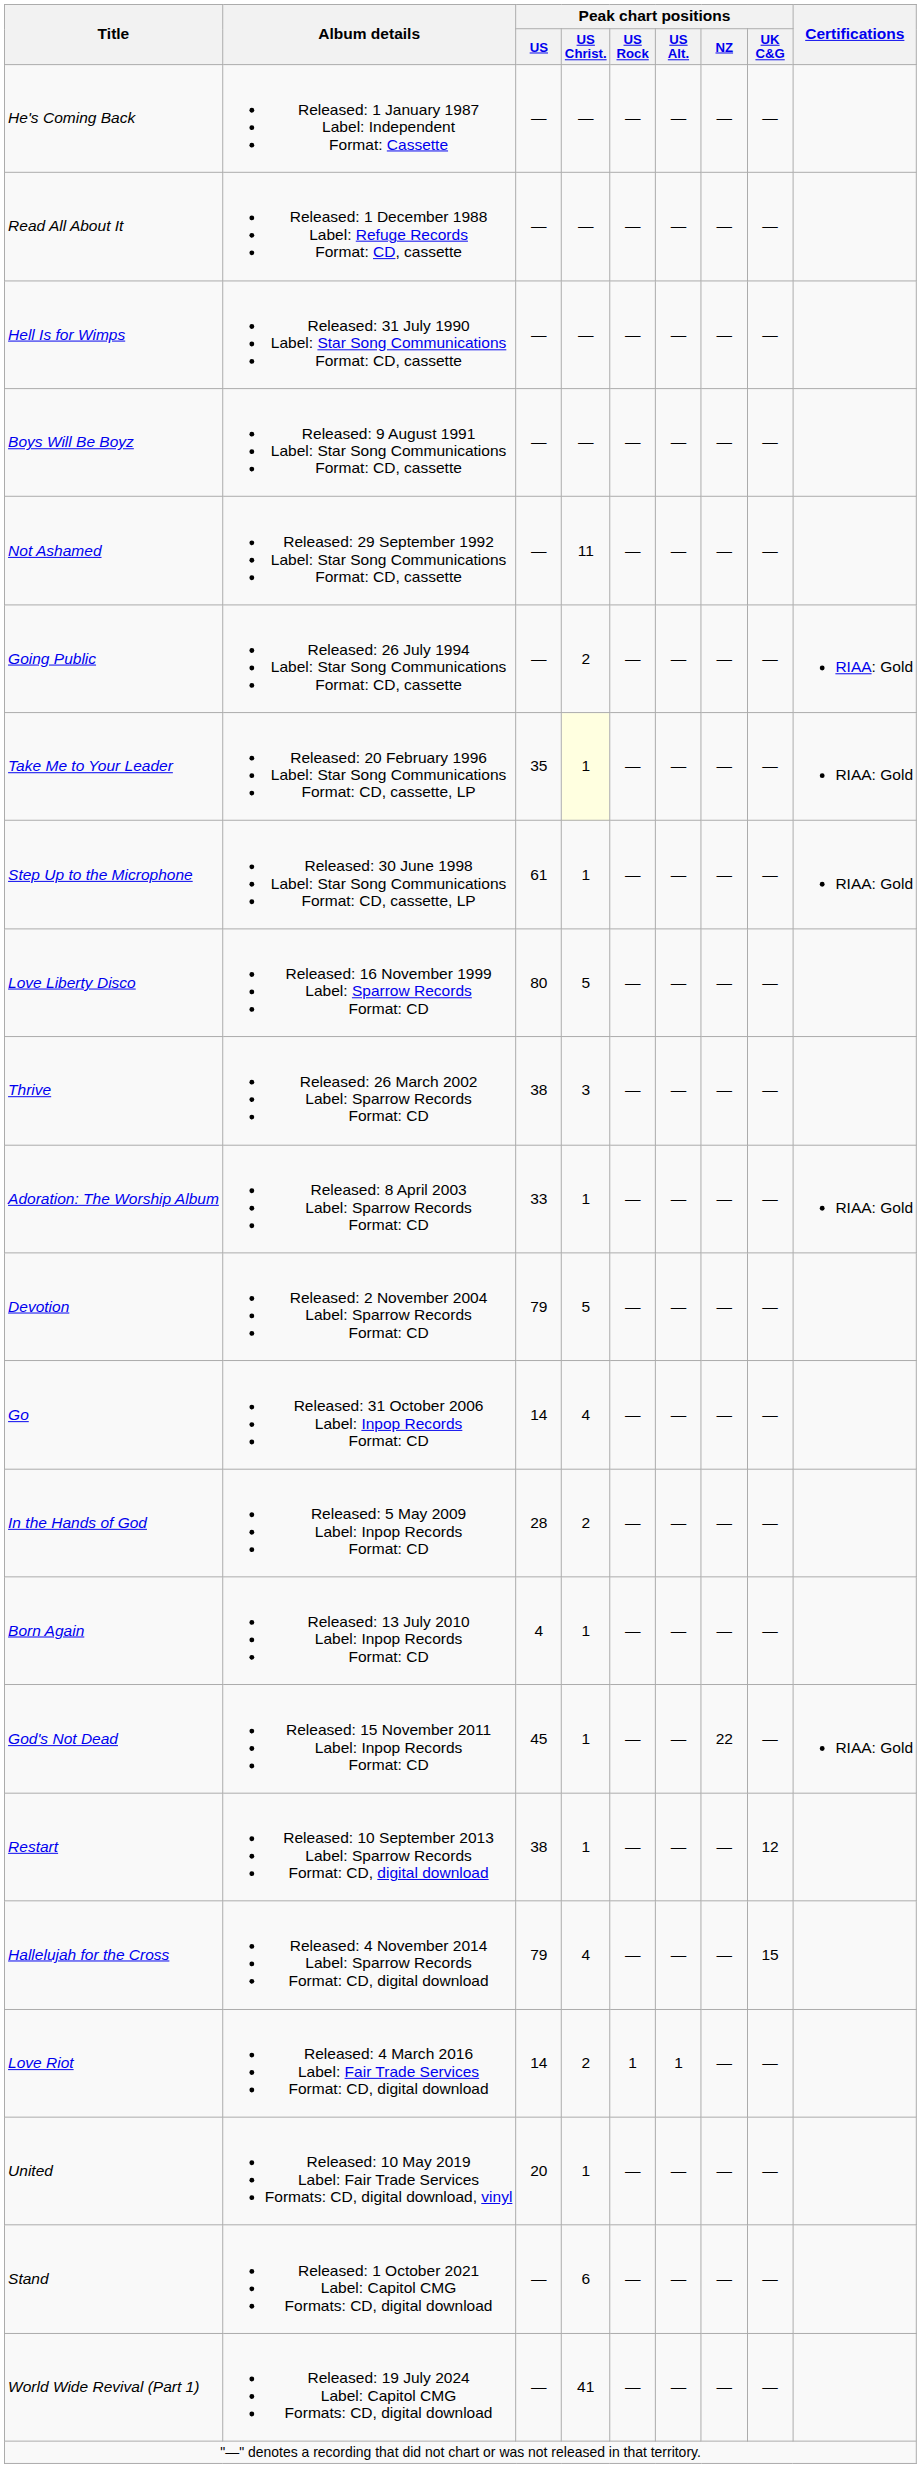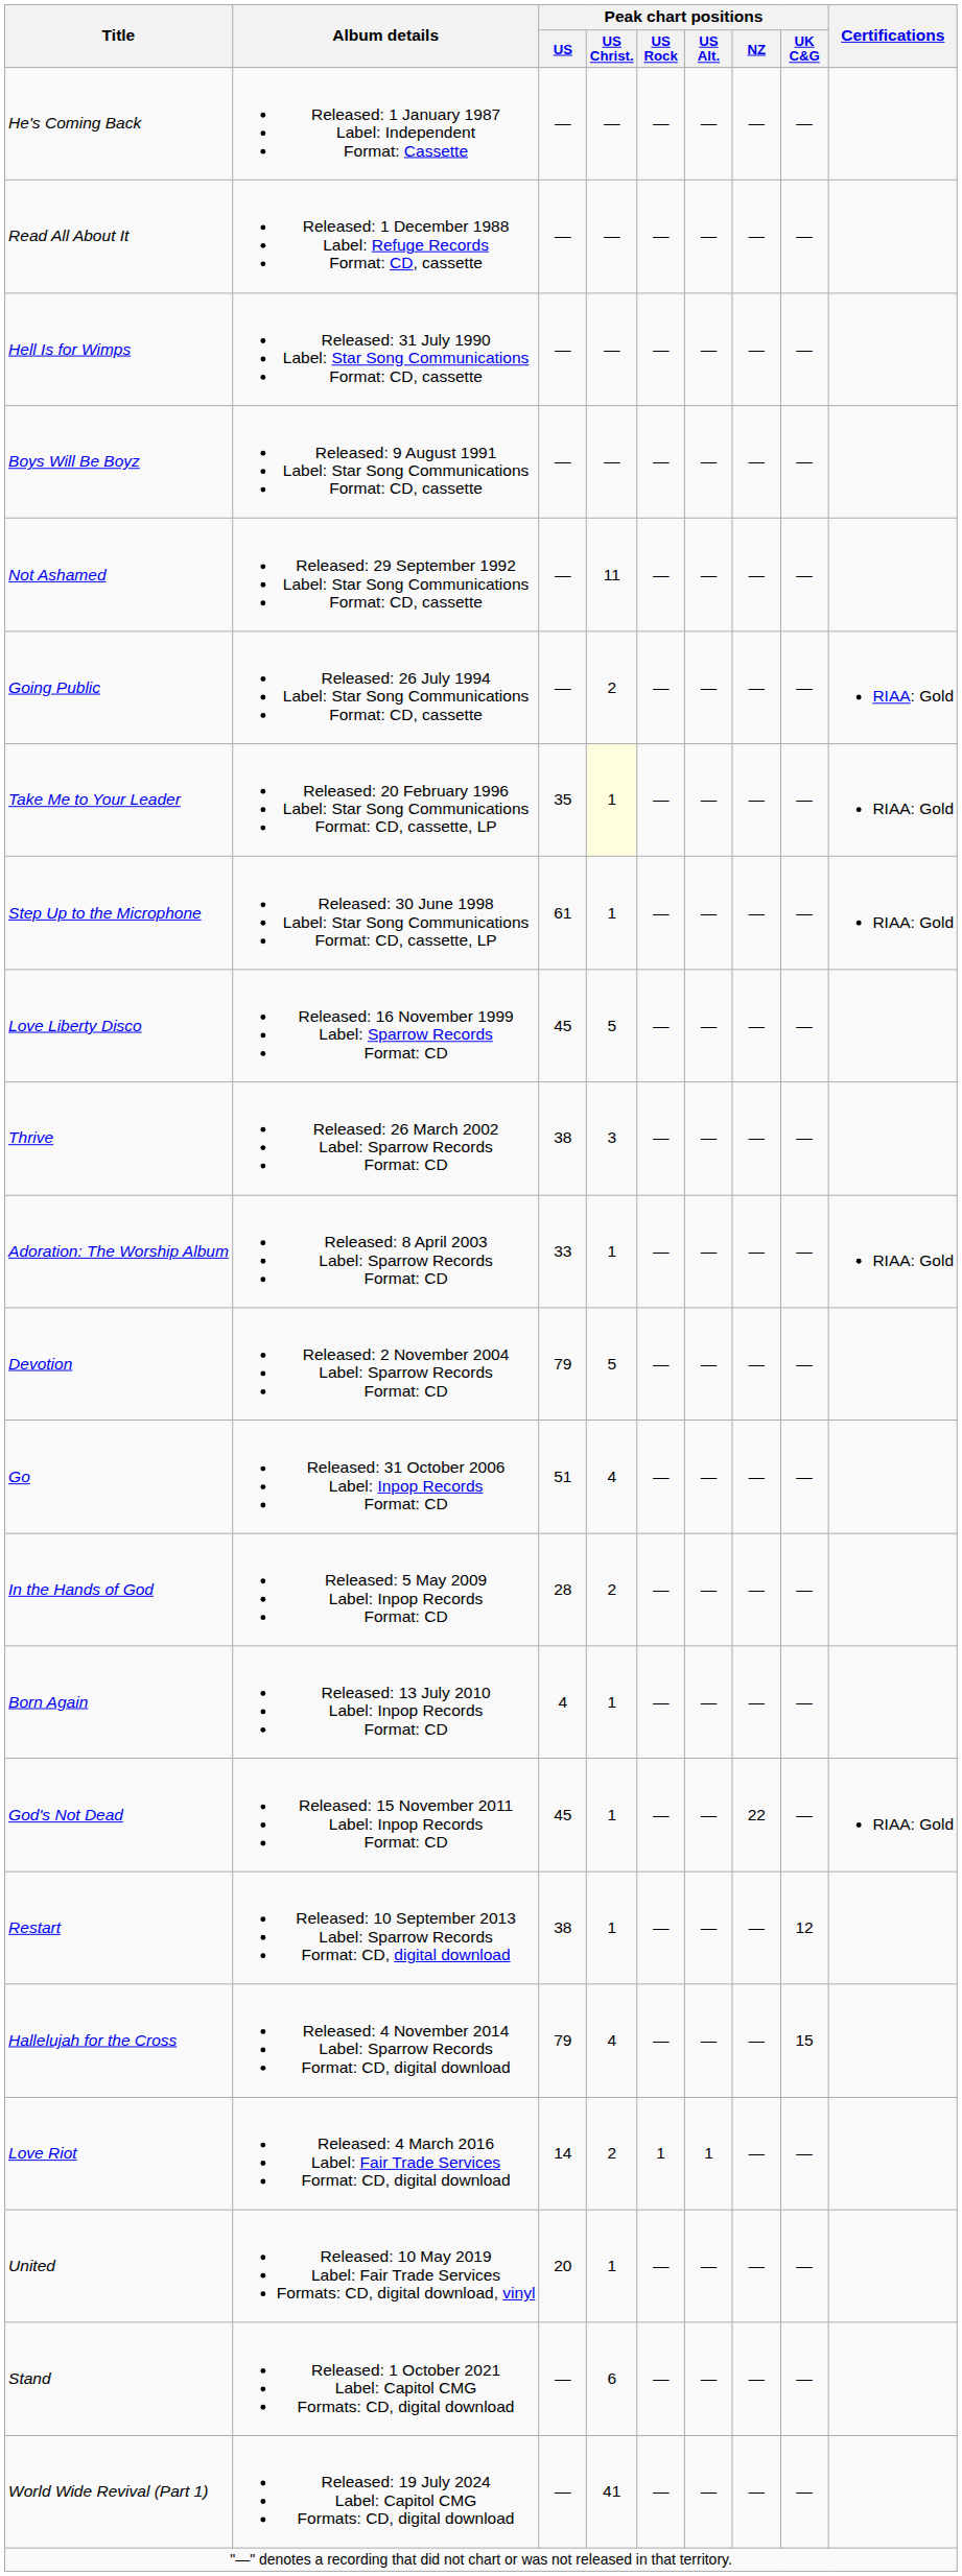Love Liberty Disco | Peak chart positions / US: 80 -> 45
Go | Peak chart positions / US: 14 -> 51
